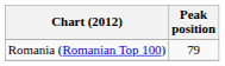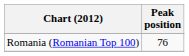Romania (Romanian Top 100) | Peak position: 79 -> 76
